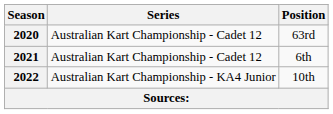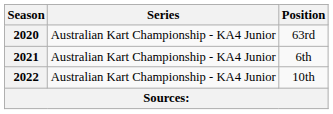2020 | Series: Australian Kart Championship - Cadet 12 -> Australian Kart Championship - KA4 Junior
2021 | Series: Australian Kart Championship - Cadet 12 -> Australian Kart Championship - KA4 Junior
